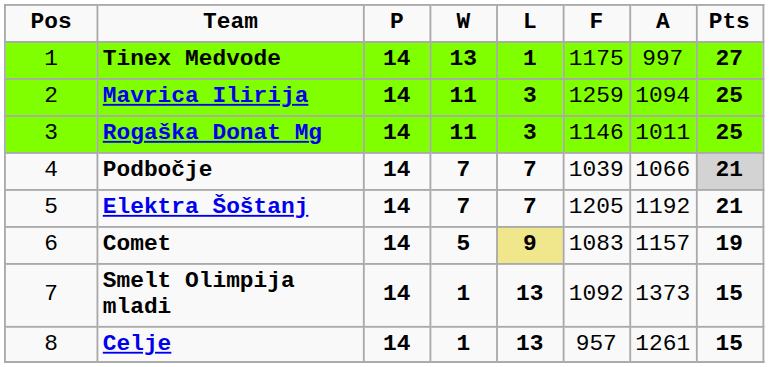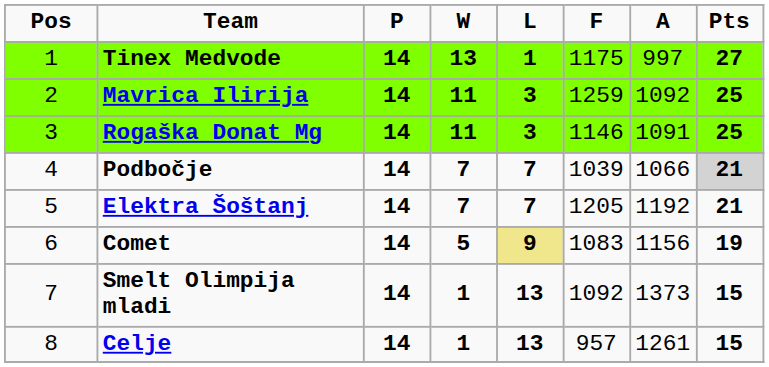Mavrica Ilirija | A: 1094 -> 1092
Rogaška Donat Mg | A: 1011 -> 1091
Comet | A: 1157 -> 1156
